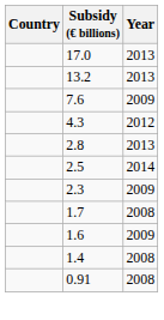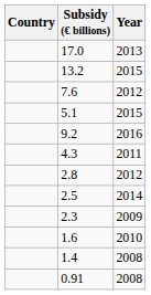13.2 | Year: 2013 -> 2015
7.6 | Year: 2009 -> 2012
+ row: 5.1 | 2015
+ row: 9.2 | 2016
4.3 | Year: 2012 -> 2011
2.8 | Year: 2013 -> 2012
- row: 1.7 | 2008
1.6 | Year: 2009 -> 2010
